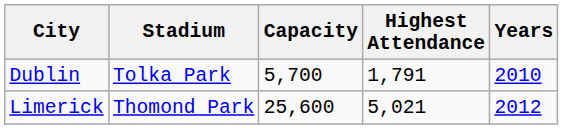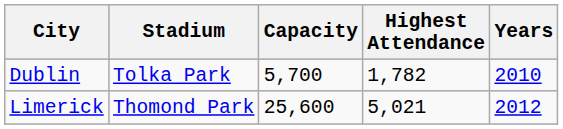Dublin | Highest Attendance: 1,791 -> 1,782
